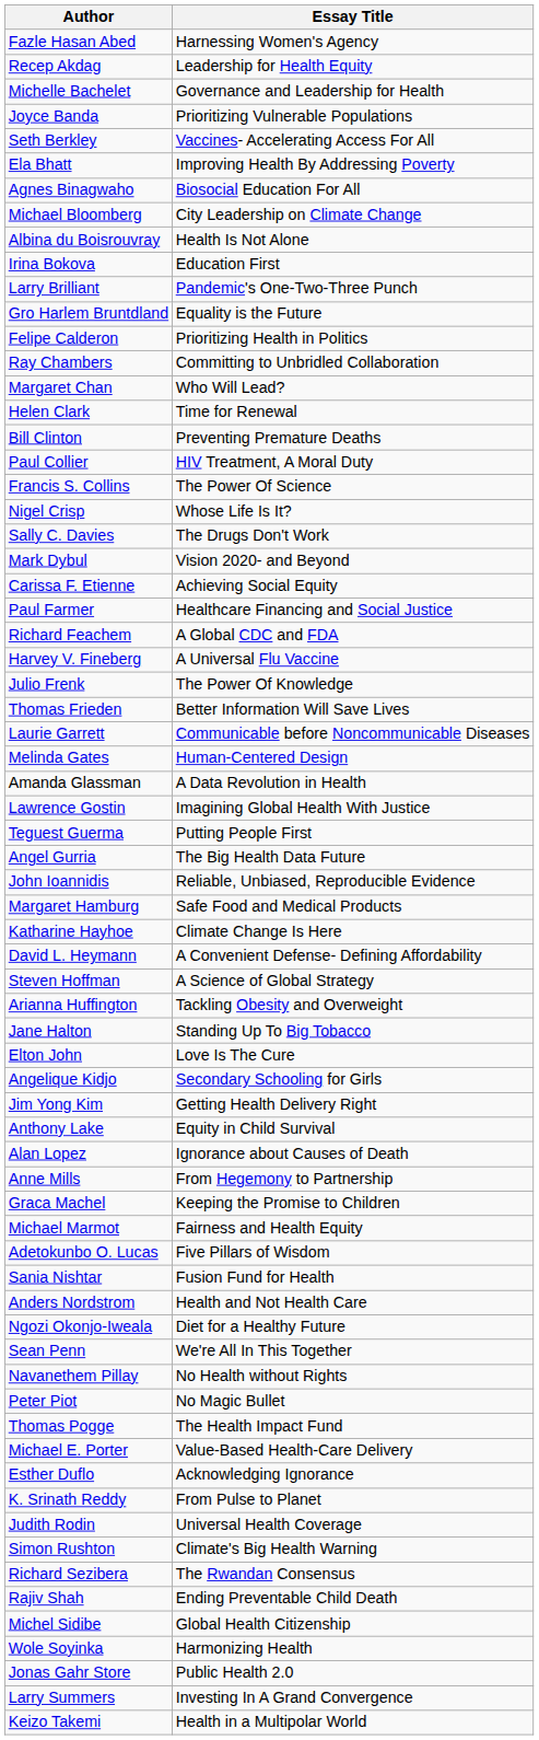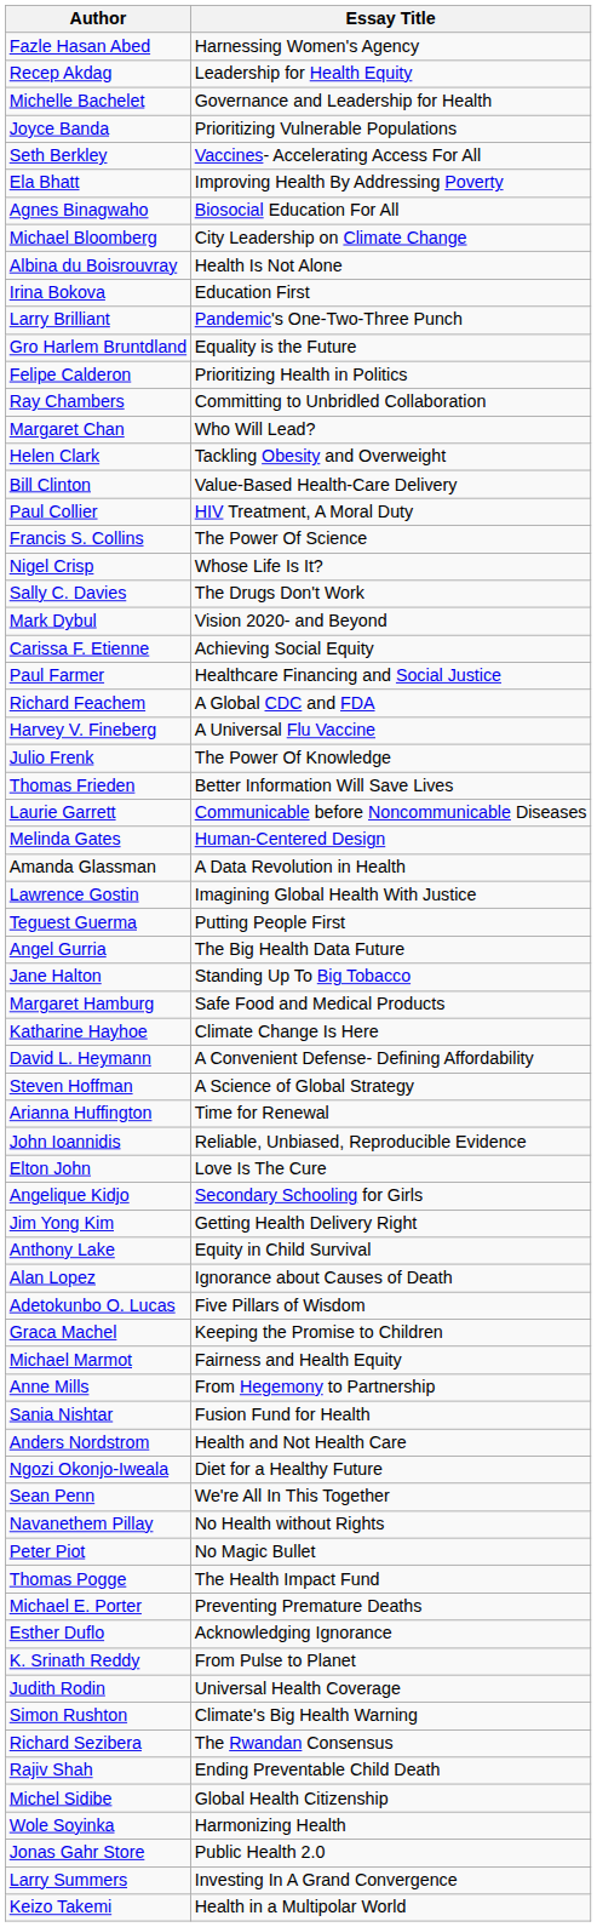Helen Clark | Essay Title: Time for Renewal -> Tackling Obesity and Overweight
Bill Clinton | Essay Title: Preventing Premature Deaths -> Value-Based Health-Care Delivery
rows swapped: Jane Halton <-> John Ioannidis
Arianna Huffington | Essay Title: Tackling Obesity and Overweight -> Time for Renewal
rows swapped: Adetokunbo O. Lucas <-> Anne Mills
Michael E. Porter | Essay Title: Value-Based Health-Care Delivery -> Preventing Premature Deaths
